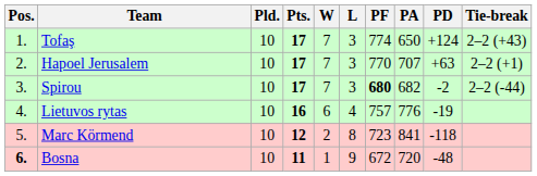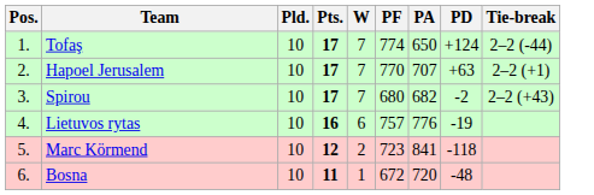- column: L | 3 | 3 | 3 | 4 | 8 | 9
Tofaş | Tie-break: 2–2 (+43) -> 2–2 (-44)
Spirou | PF: bold -> normal
Spirou | Tie-break: 2–2 (-44) -> 2–2 (+43)
Bosna | Pos.: bold -> normal
